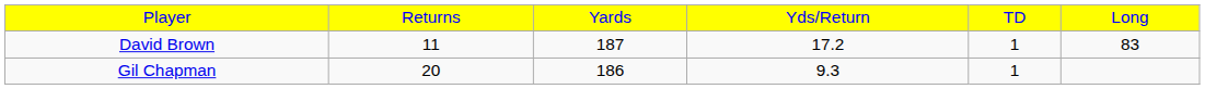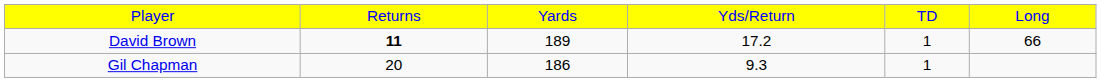David Brown | column 2: normal -> bold
David Brown | column 3: 187 -> 189
David Brown | column 6: 83 -> 66
